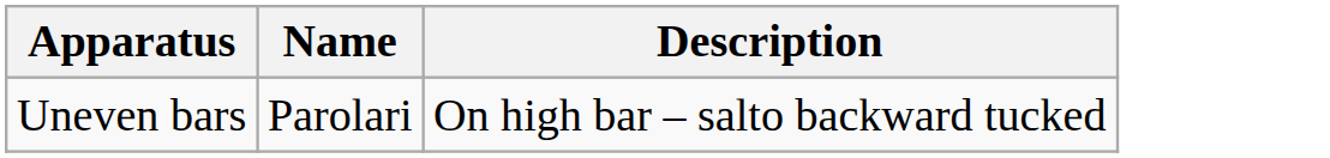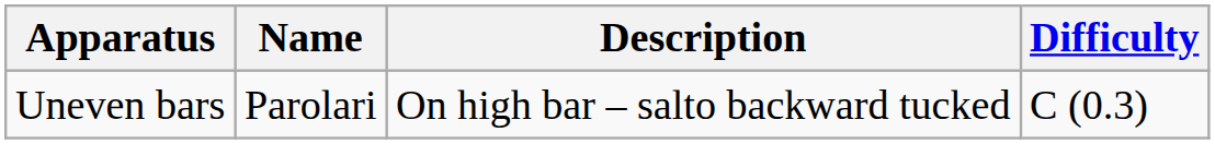+ column: Difficulty | C (0.3)
